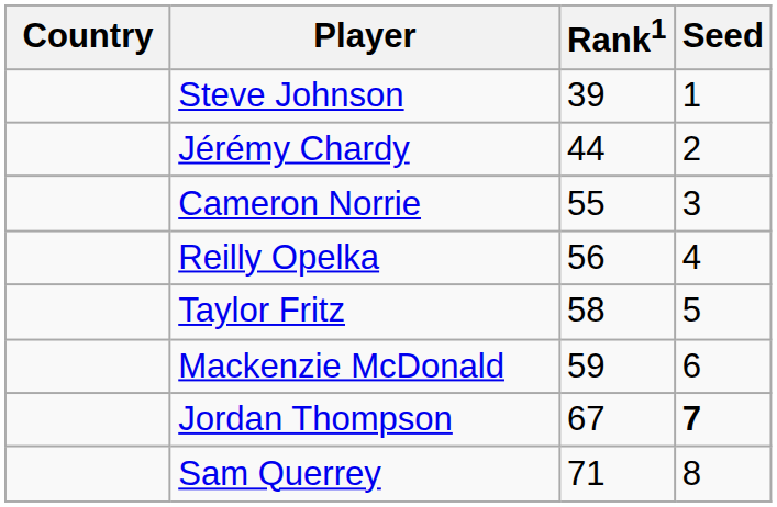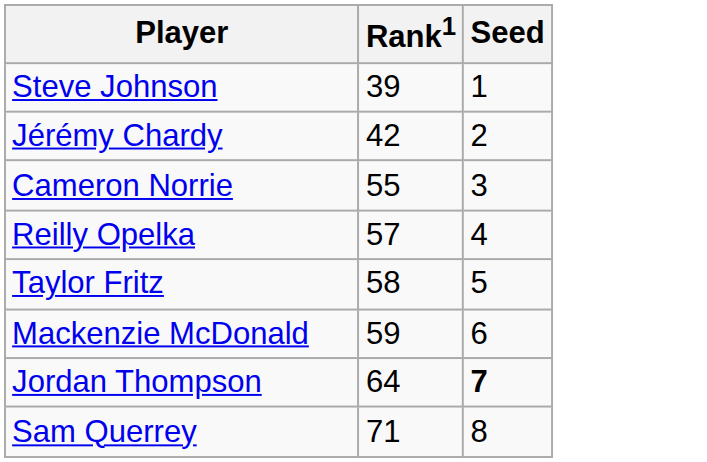- column: Country
Jérémy Chardy | Rank1: 44 -> 42
Reilly Opelka | Rank1: 56 -> 57
Jordan Thompson | Rank1: 67 -> 64
